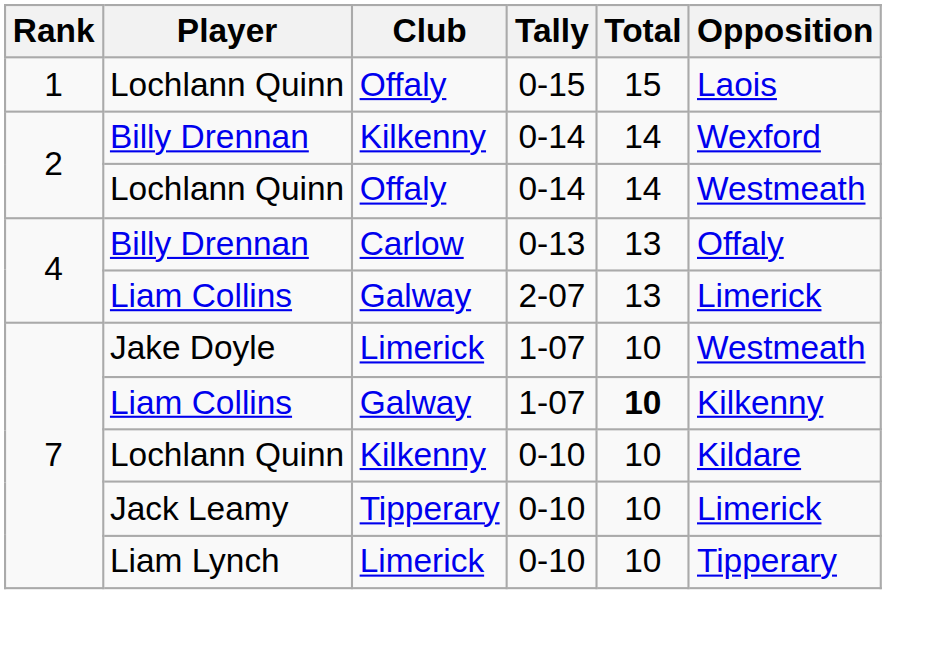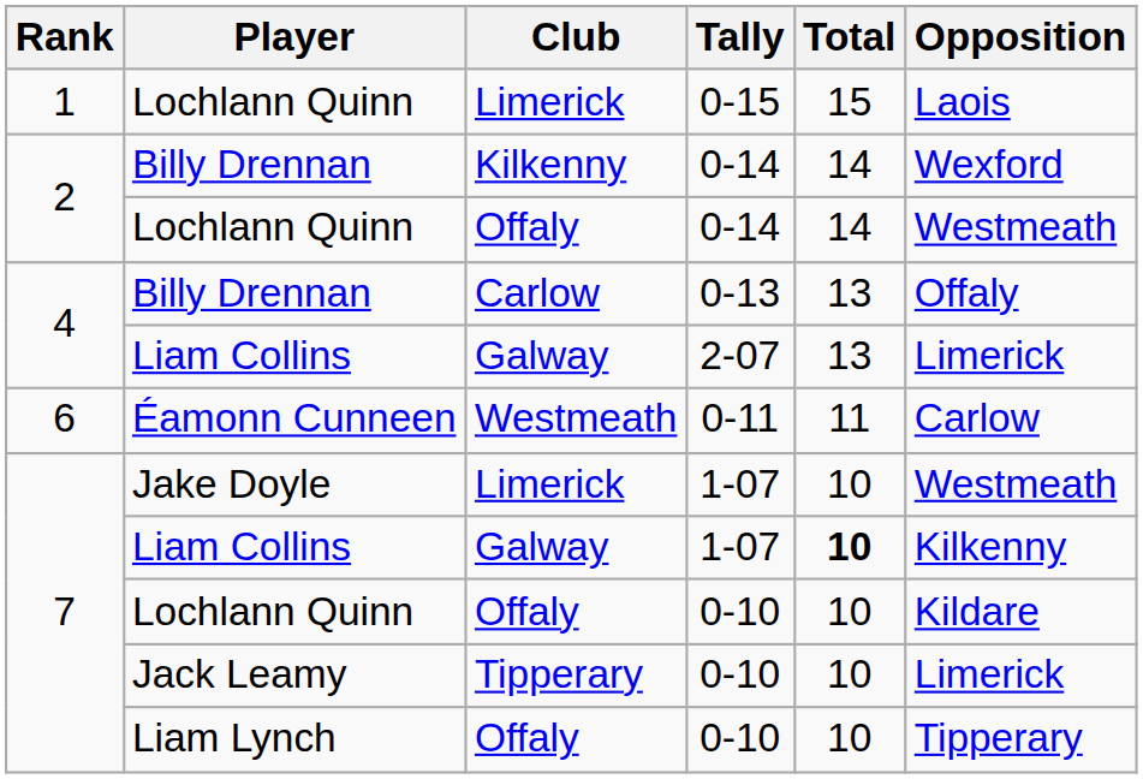Lochlann Quinn / 0-15 | Club: Offaly -> Limerick
+ row: 6 | Éamonn Cunneen | Westmeath | 0-11 | 11 | Carlow
Lochlann Quinn / 0-10 | Club: Kilkenny -> Offaly
Liam Lynch | Club: Limerick -> Offaly
